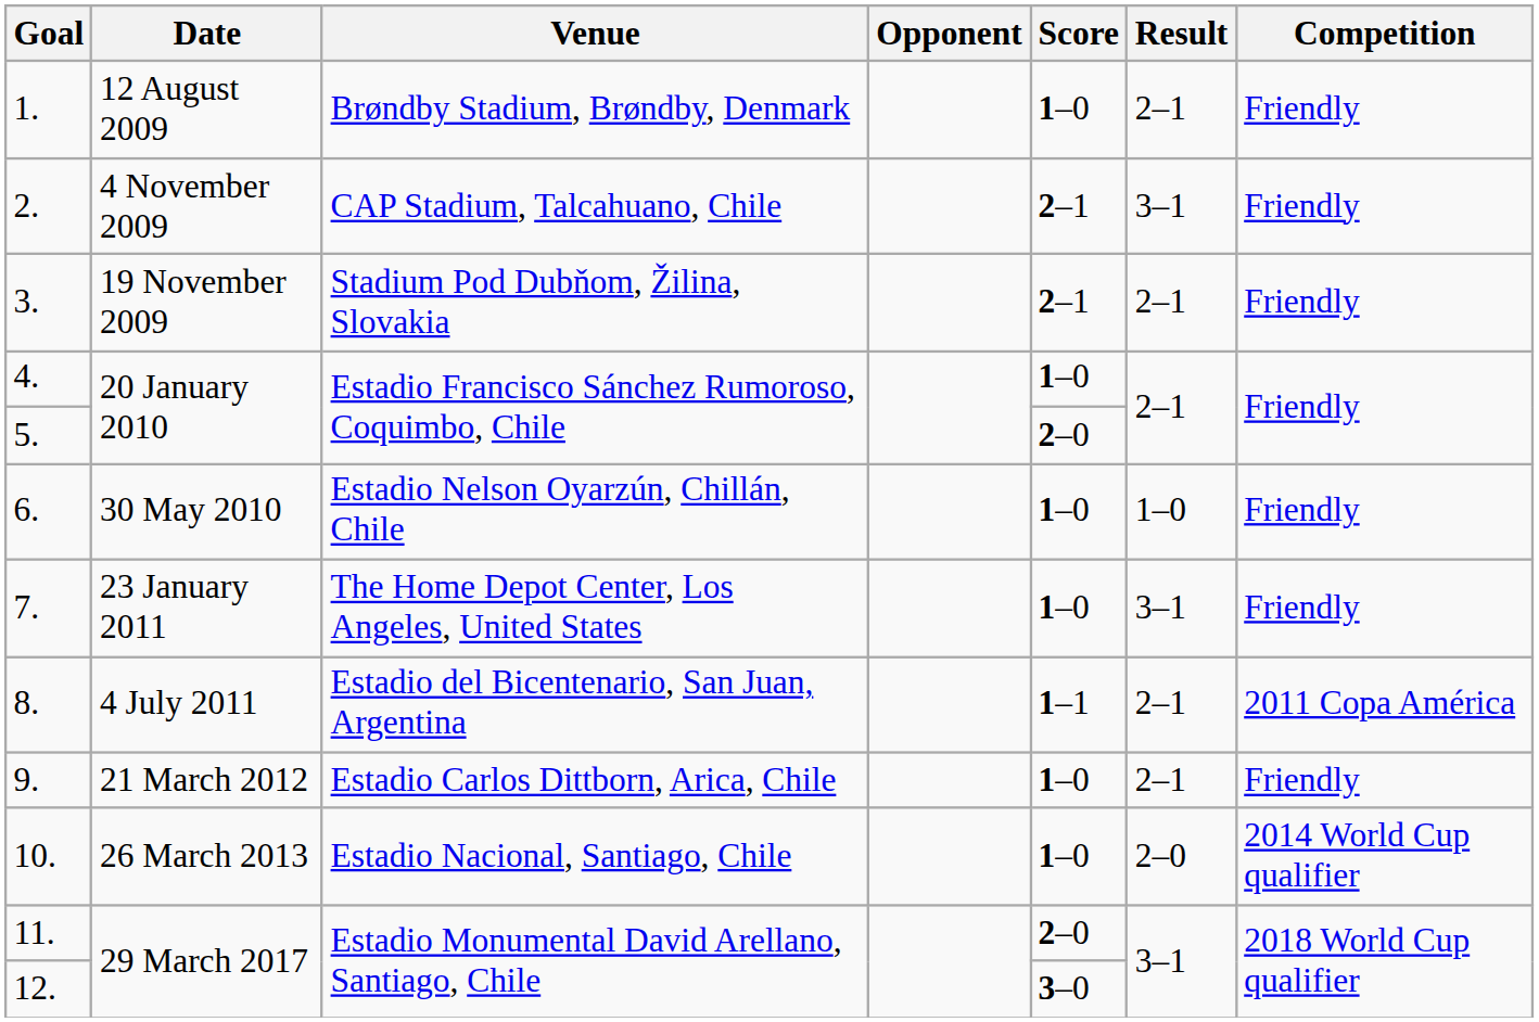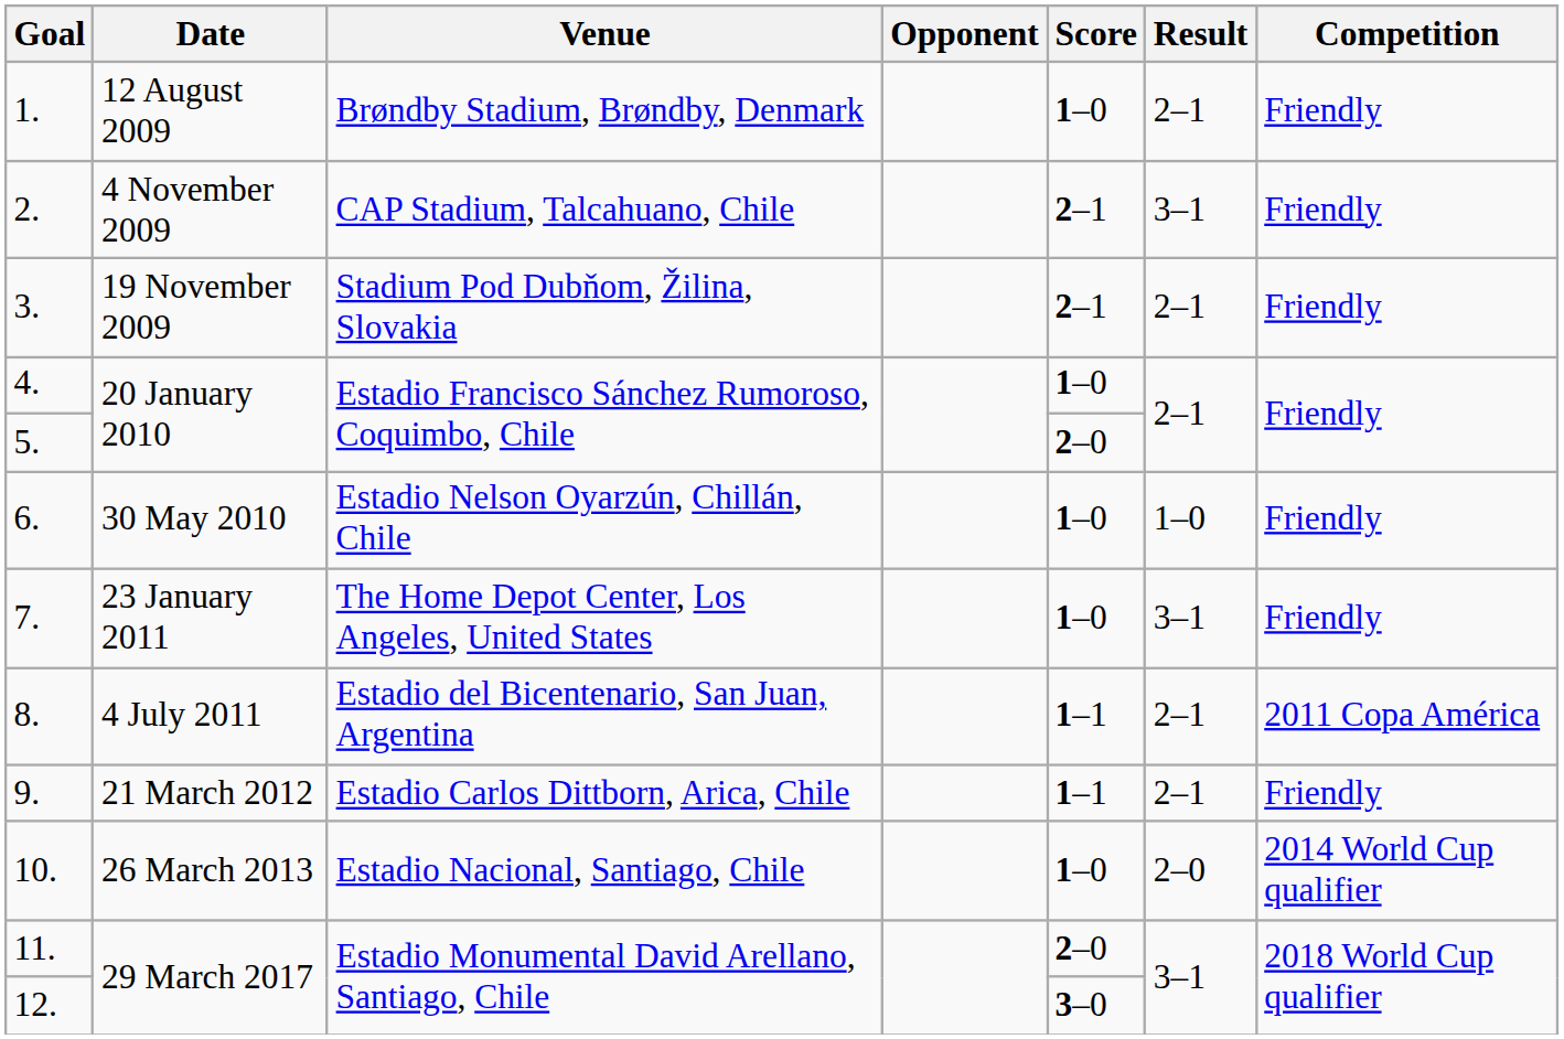9. | Score: 1–0 -> 1–1
